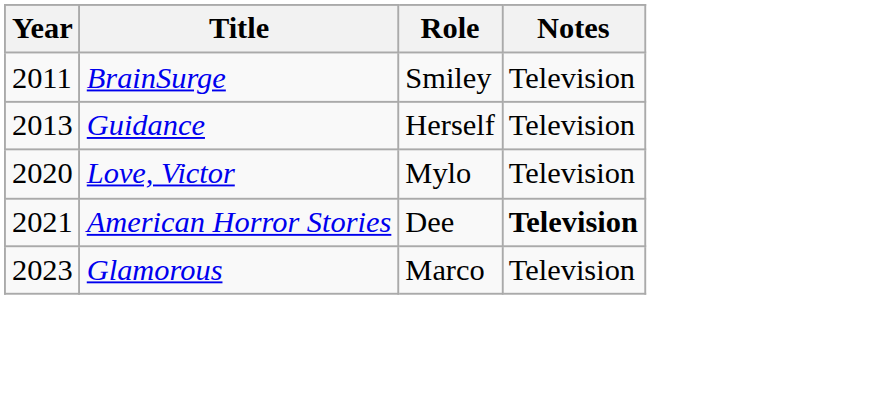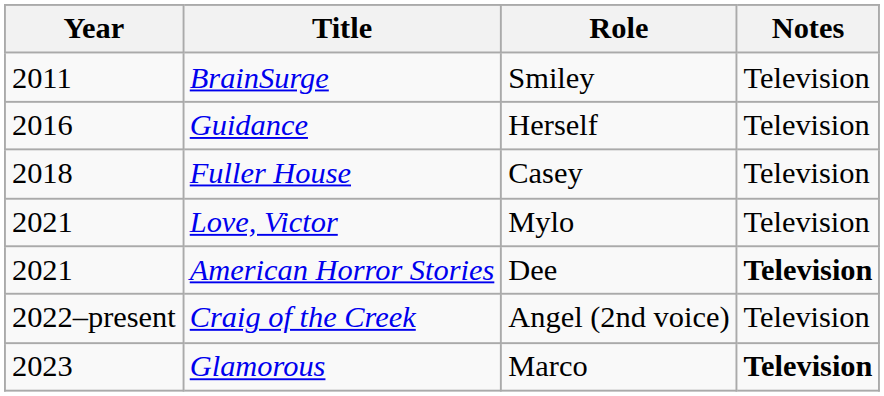Guidance | Year: 2013 -> 2016
+ row: 2018 | Fuller House | Casey | Television
Love, Victor | Year: 2020 -> 2021
+ row: 2022–present | Craig of the Creek | Angel (2nd voice) | Television
Glamorous | Notes: normal -> bold
